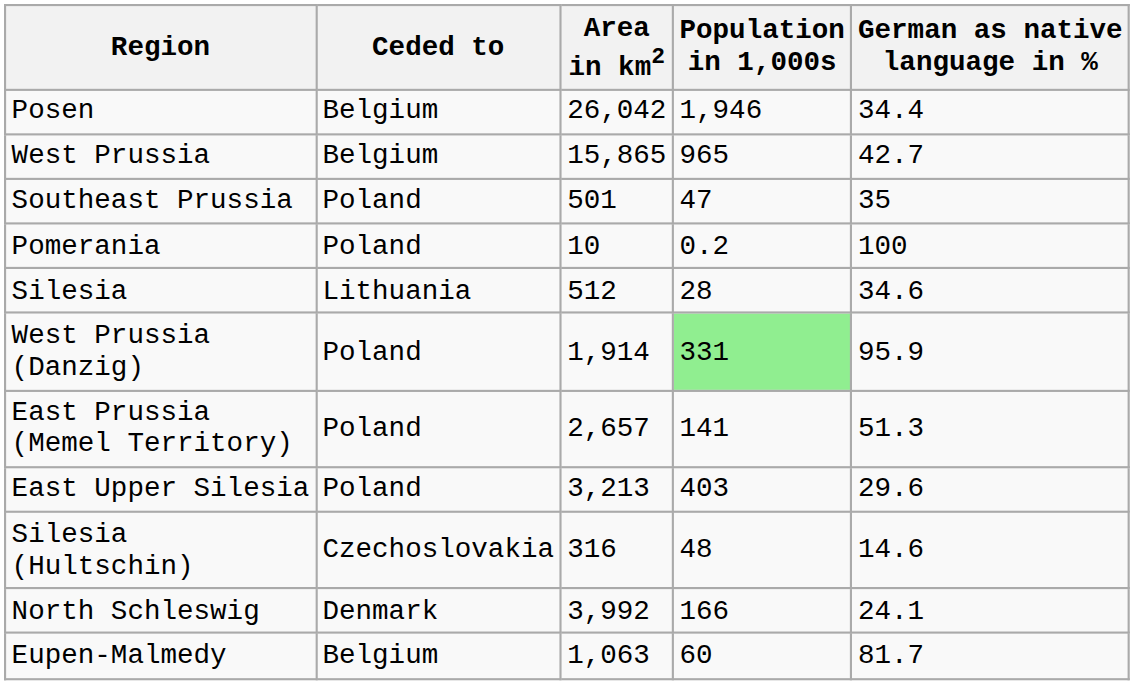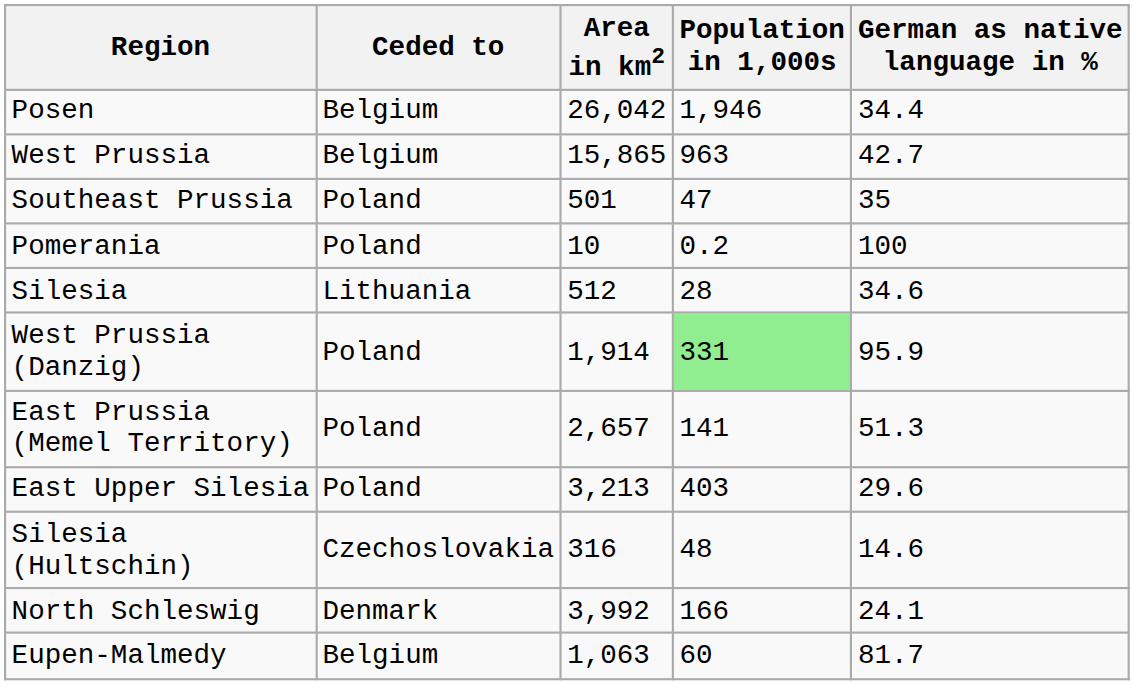West Prussia | Population in 1,000s: 965 -> 963
